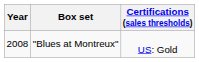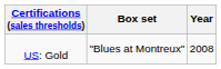columns swapped: Year <-> Certifications (sales thresholds)
